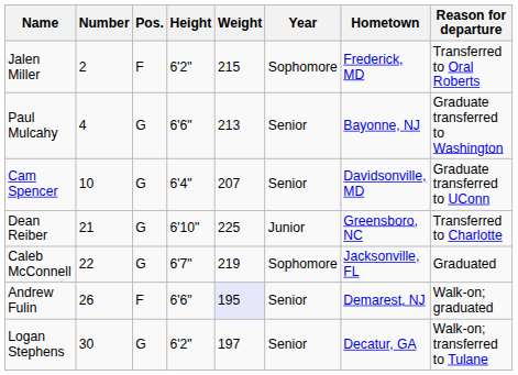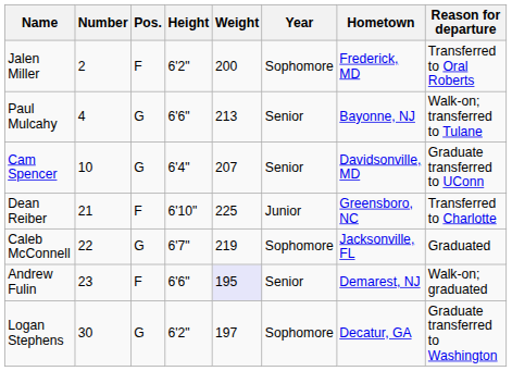Jalen Miller | Weight: 215 -> 200
Paul Mulcahy | Reason for departure: Graduate transferred to Washington -> Walk-on; transferred to Tulane
Dean Reiber | Pos.: G -> F
Andrew Fulin | Number: 26 -> 23
Logan Stephens | Year: Senior -> Sophomore
Logan Stephens | Reason for departure: Walk-on; transferred to Tulane -> Graduate transferred to Washington
